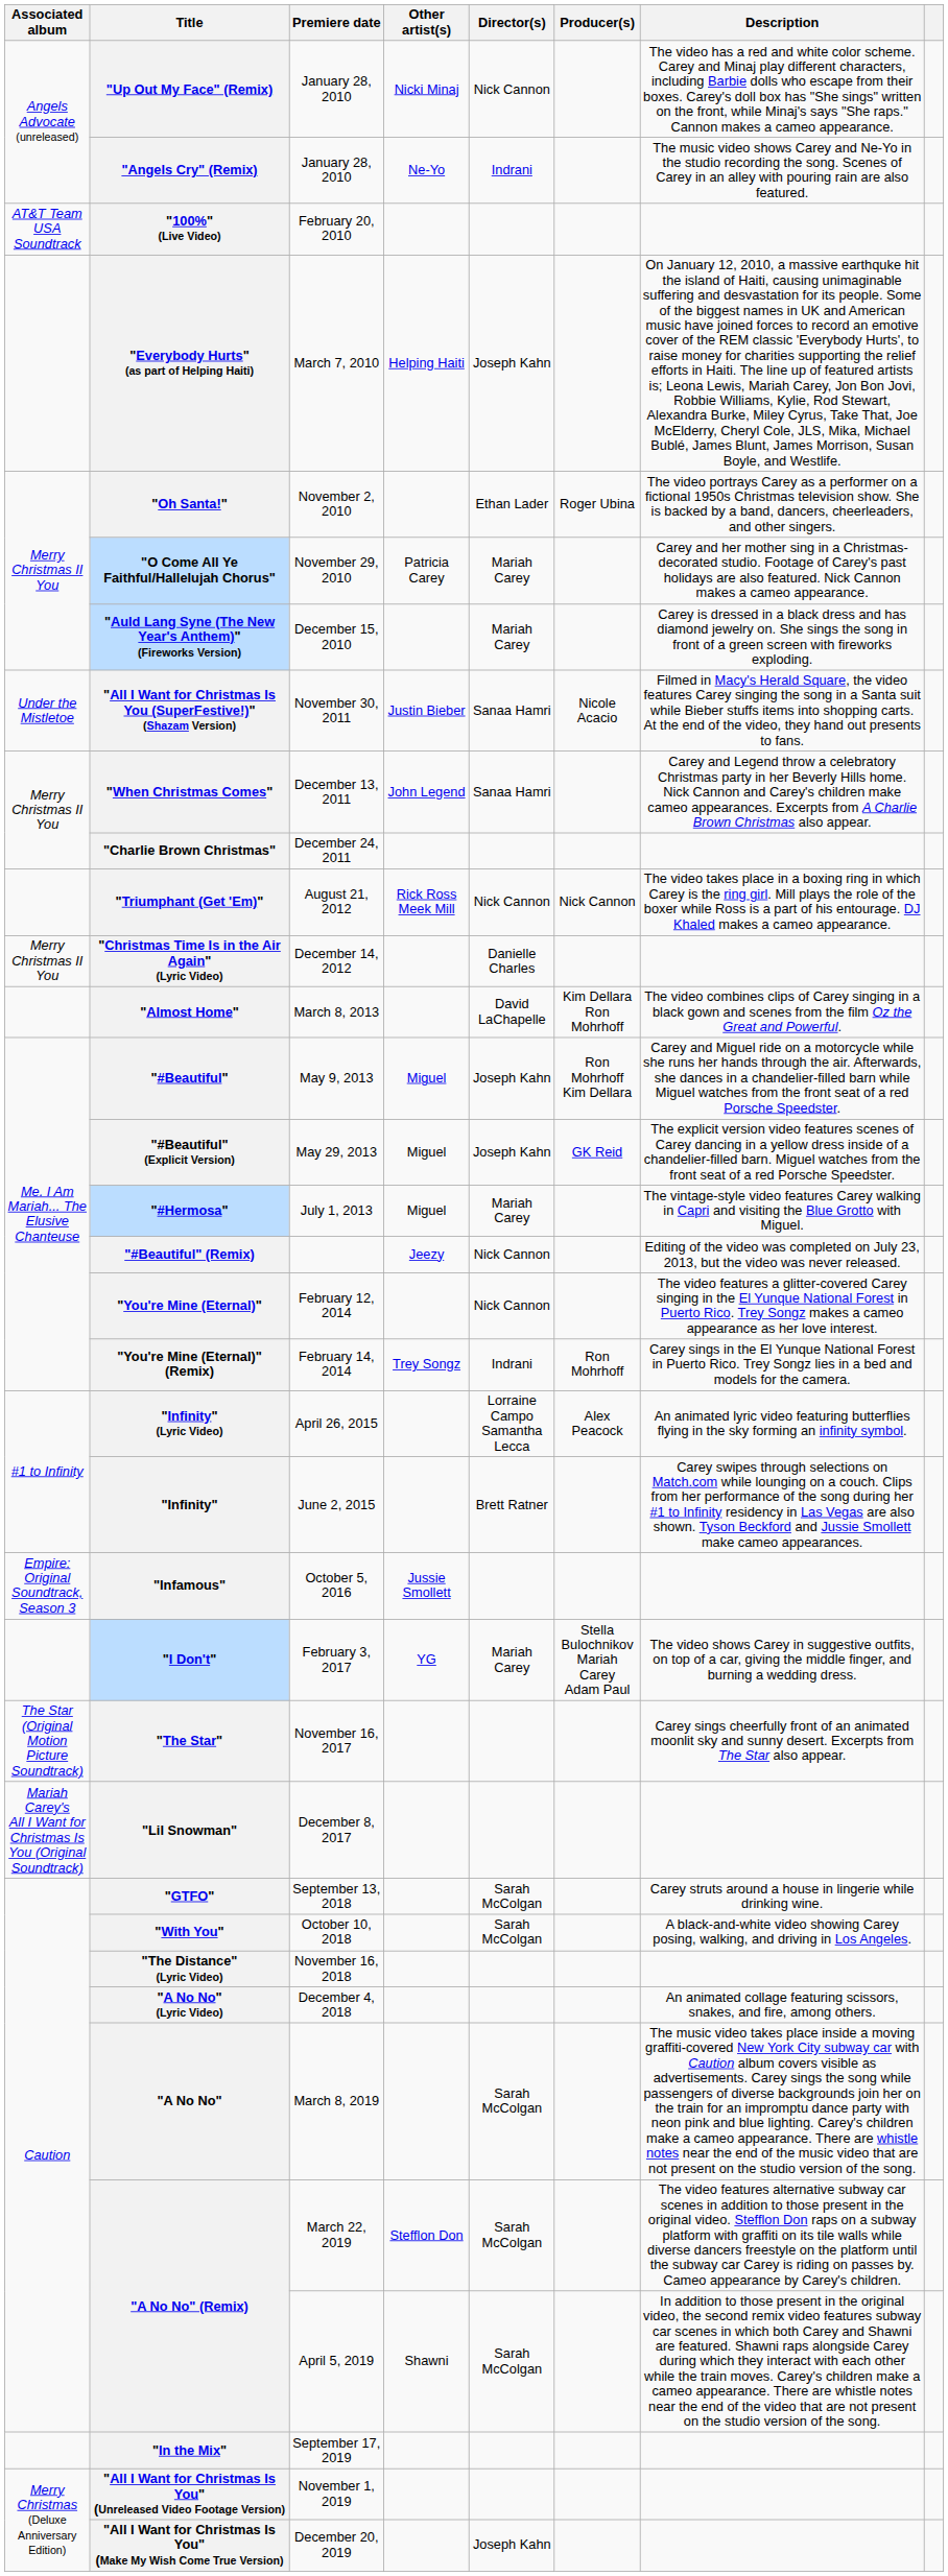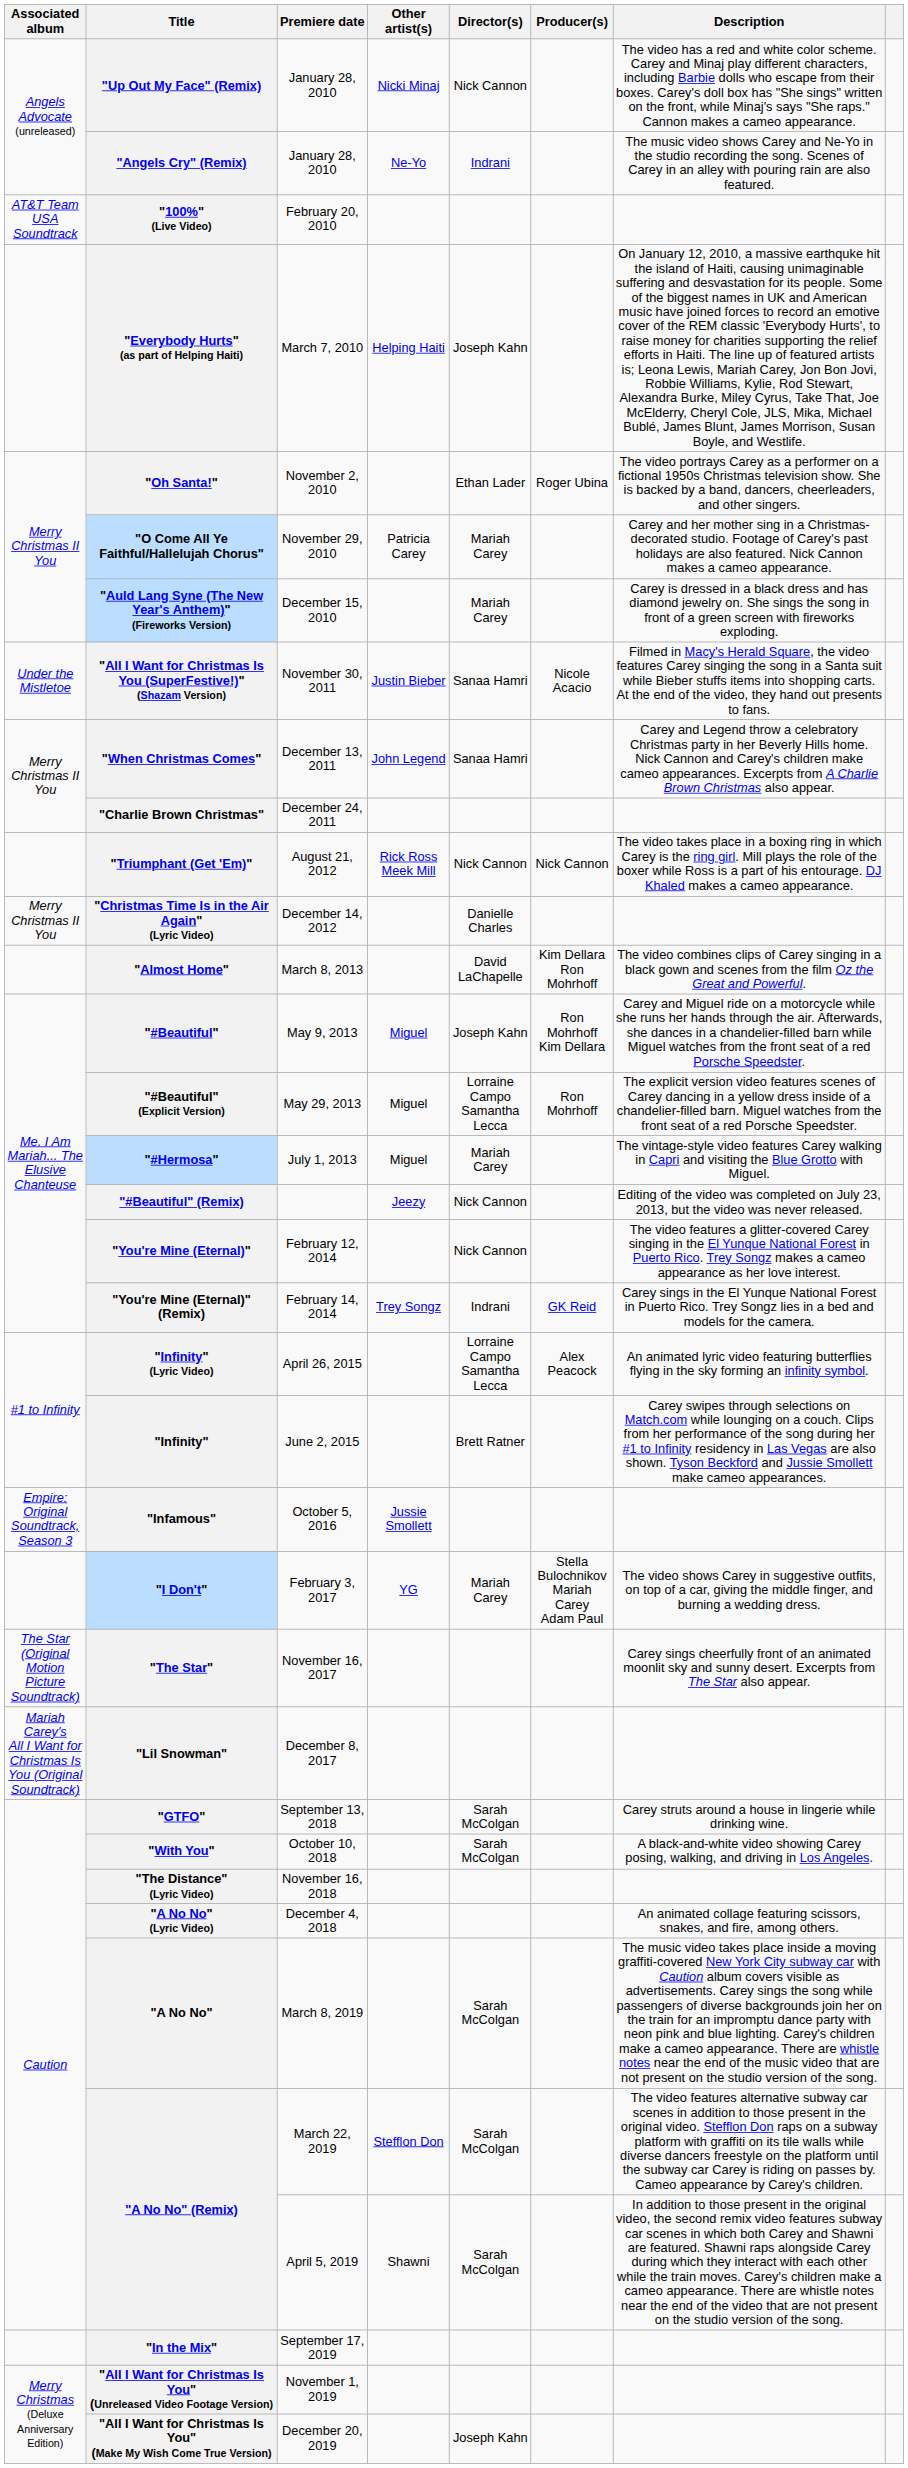"#Beautiful" (Explicit Version) | Director(s): Joseph Kahn -> Lorraine Campo Samantha Lecca
"#Beautiful" (Explicit Version) | Producer(s): GK Reid -> Ron Mohrhoff
"You're Mine (Eternal)" (Remix) | Producer(s): Ron Mohrhoff -> GK Reid
